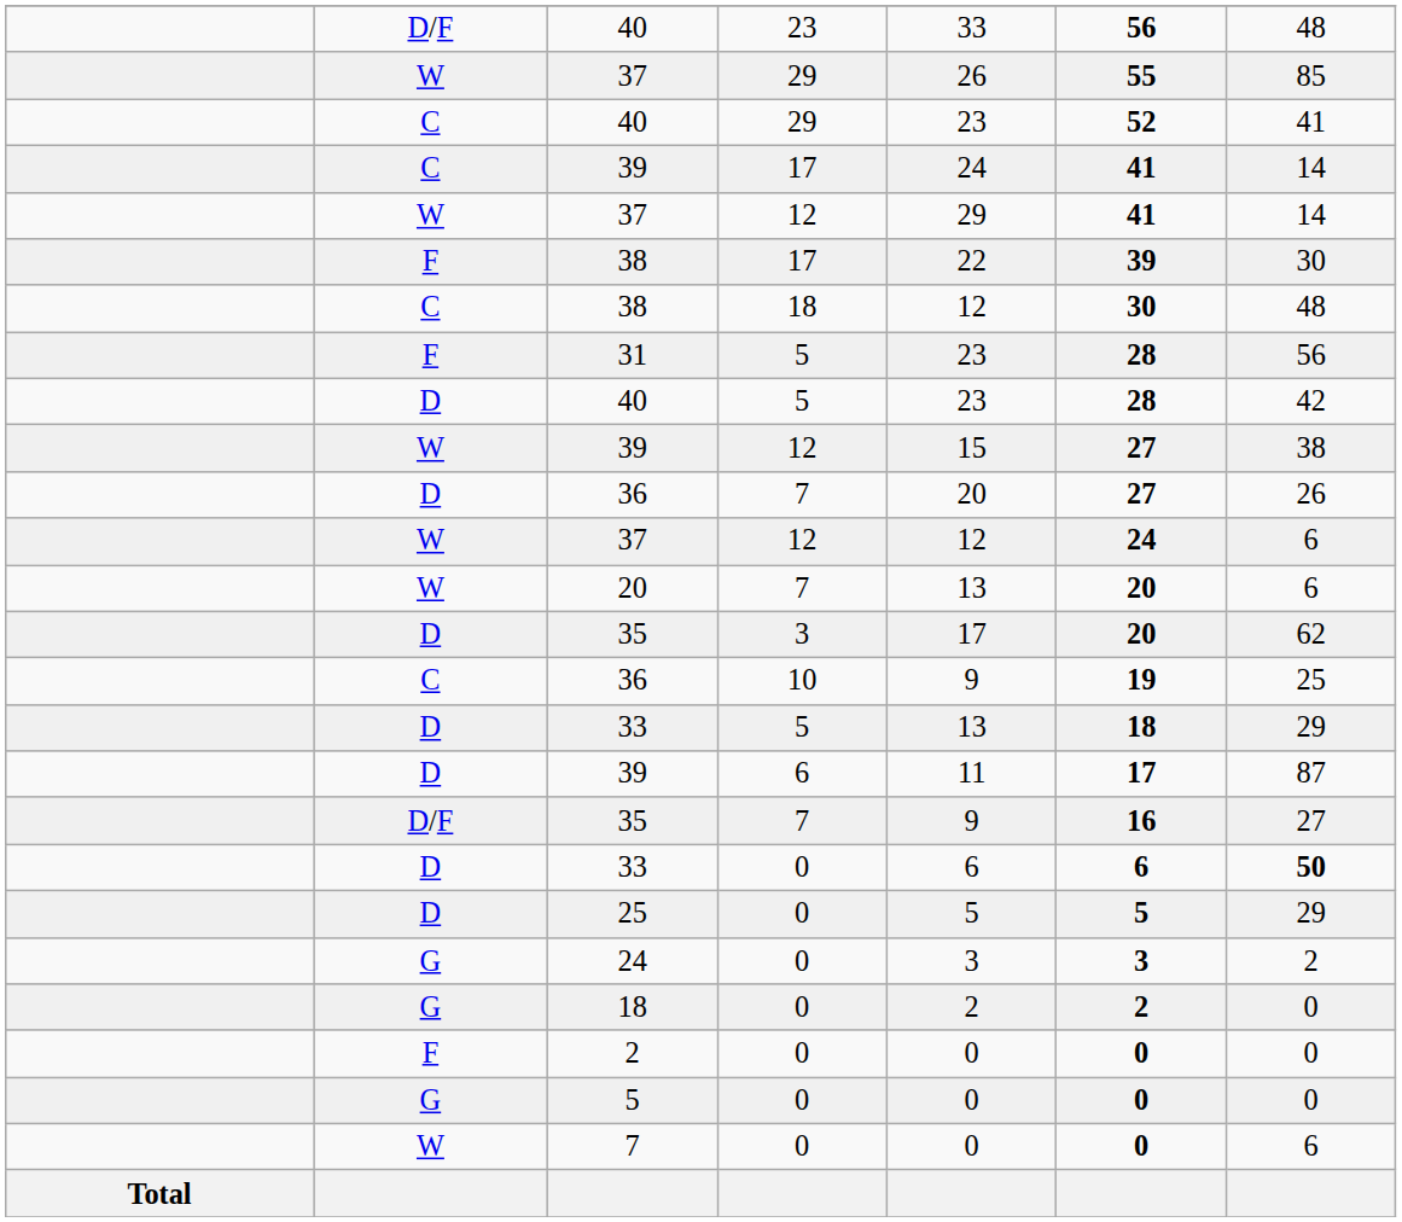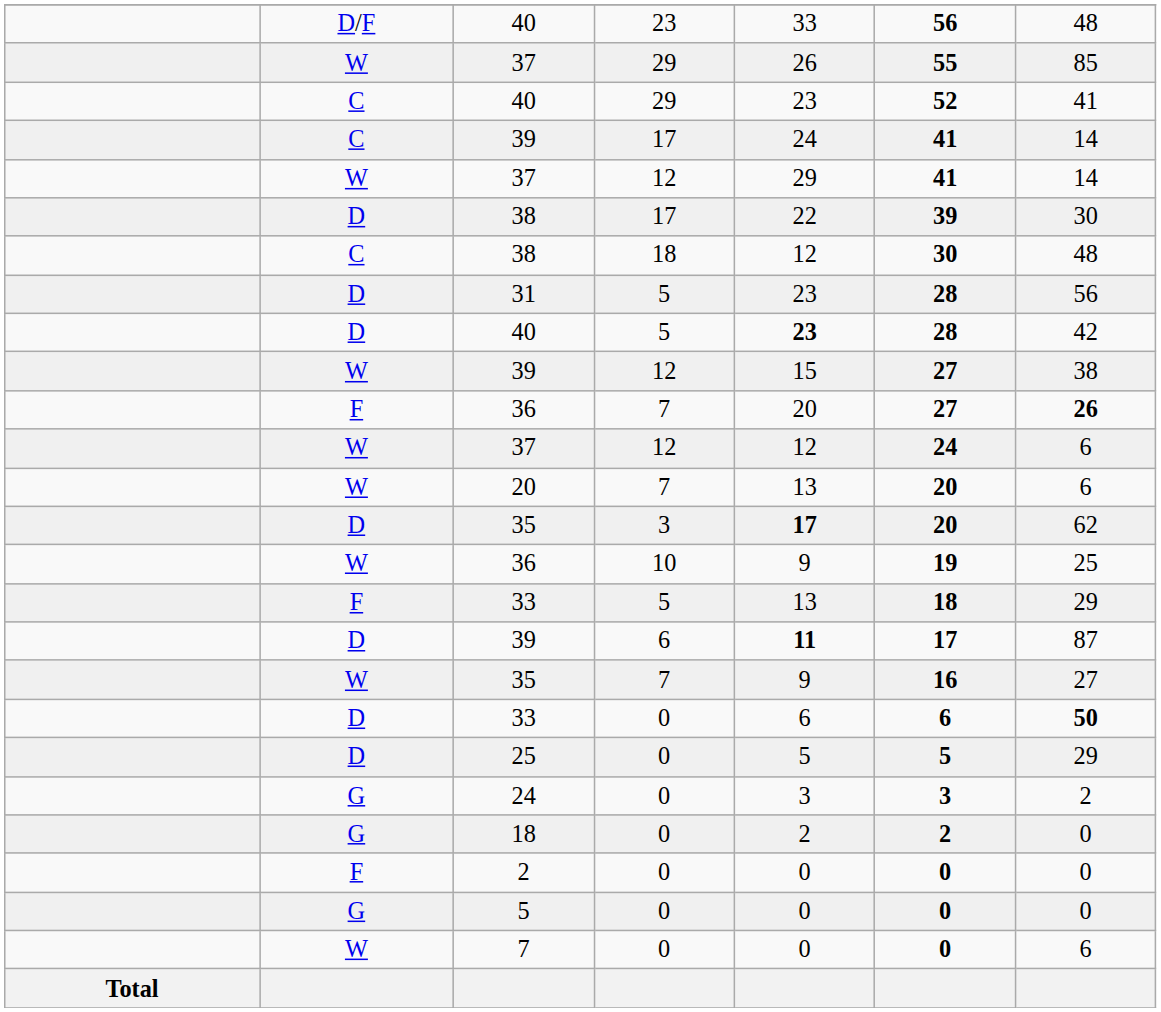38 / 17 | column 2: F -> D
31 | column 2: F -> D
40 / 5 | column 5: normal -> bold
36 / 7 | column 2: D -> F
36 / 7 | column 7: normal -> bold
35 / 3 | column 5: normal -> bold
36 / 10 | column 2: C -> W
33 / 5 | column 2: D -> F
39 / 6 | column 5: normal -> bold
35 / 7 | column 2: D/F -> W
